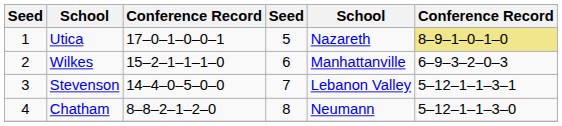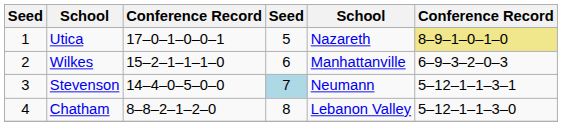Stevenson | column 4: no background -> lightblue background
Stevenson | column 5: Lebanon Valley -> Neumann
Chatham | column 5: Neumann -> Lebanon Valley
